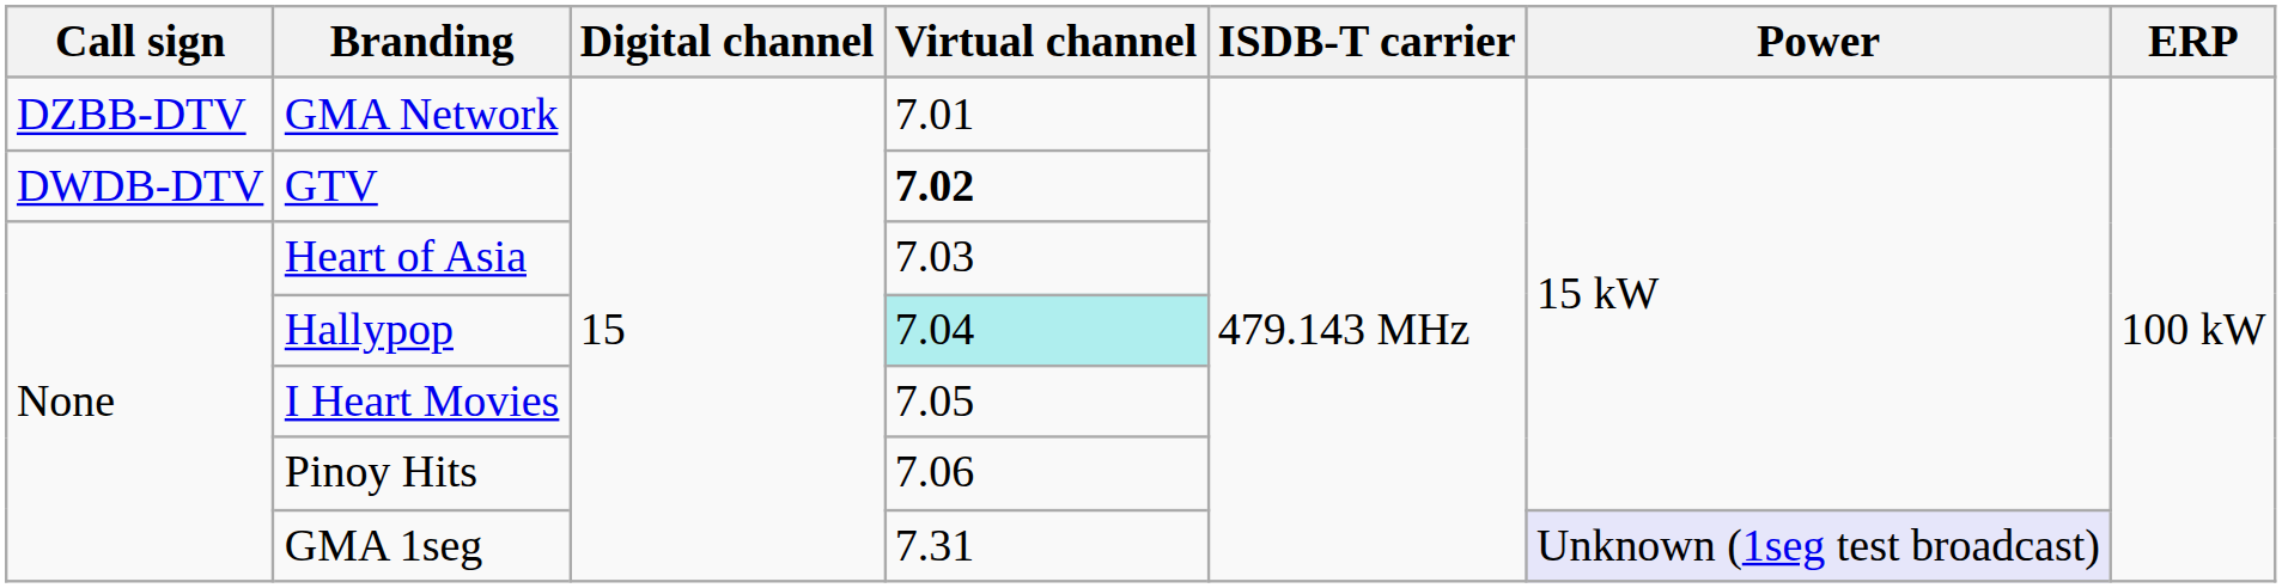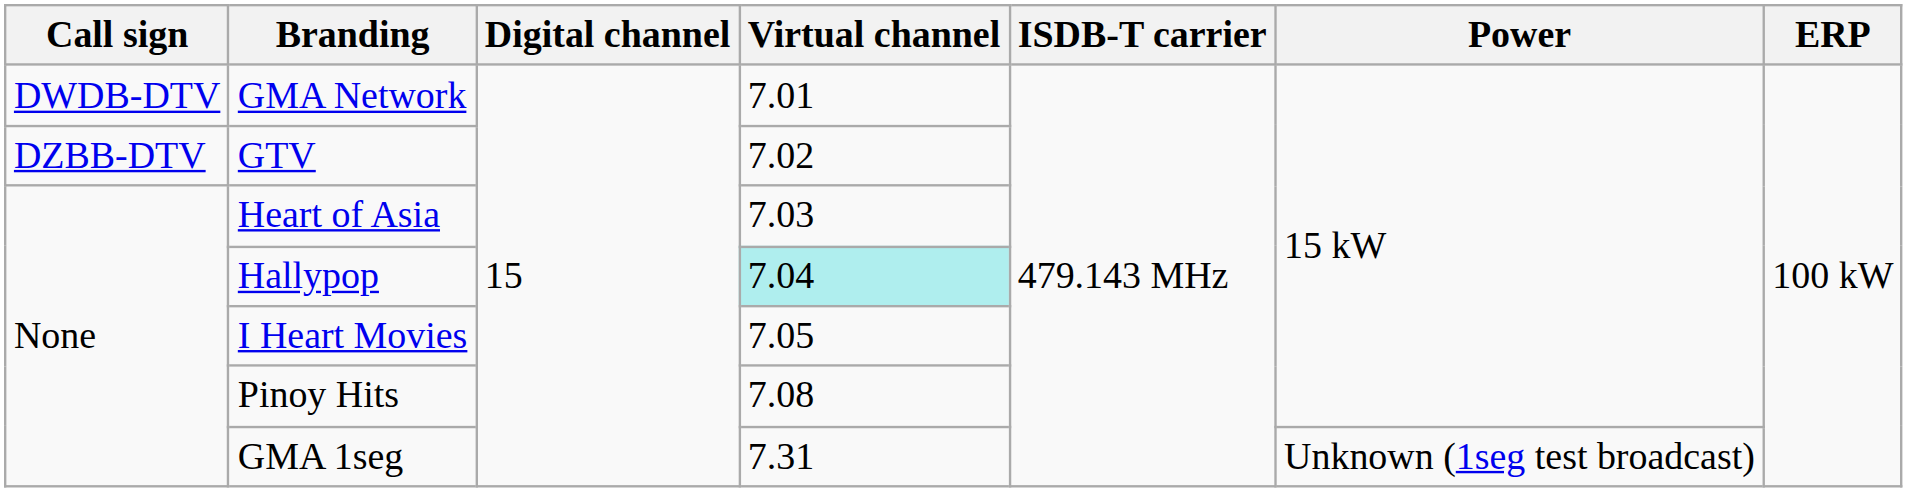GMA Network | Call sign: DZBB-DTV -> DWDB-DTV
GTV | Call sign: DWDB-DTV -> DZBB-DTV
GTV | Virtual channel: bold -> normal
Pinoy Hits | Virtual channel: 7.06 -> 7.08
GMA 1seg | Power: lavender background -> no background
